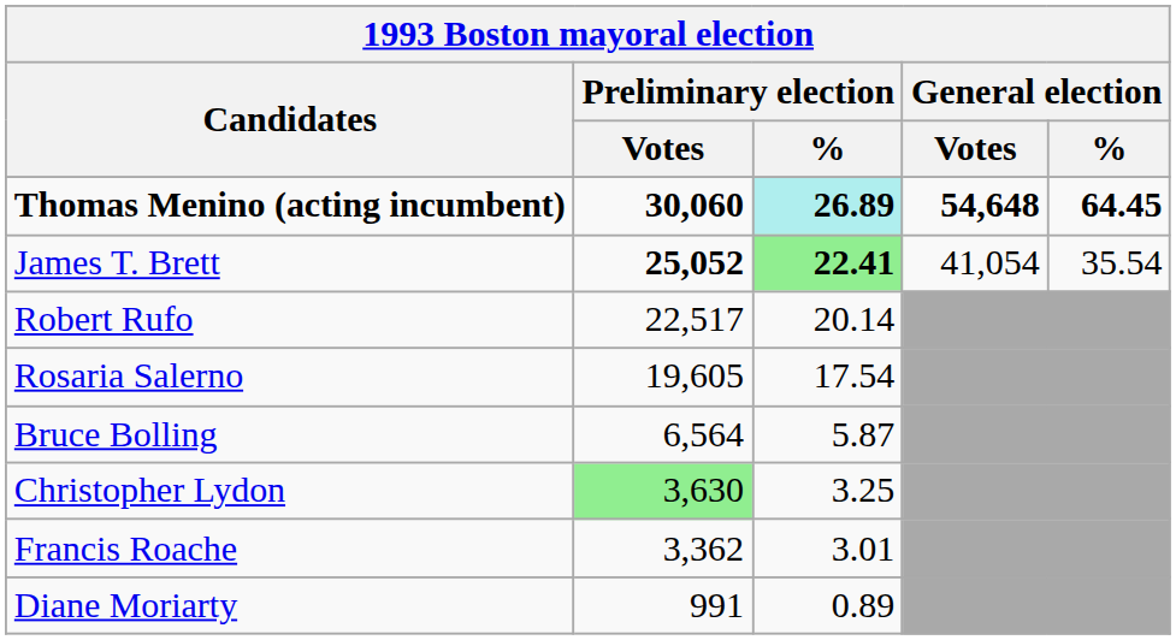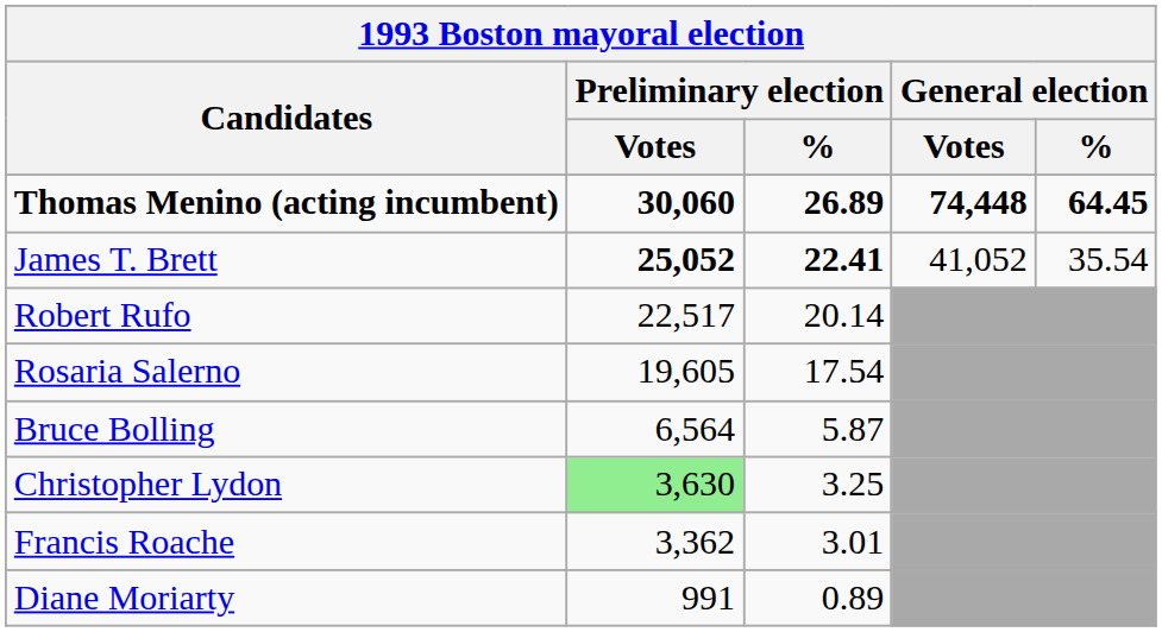Thomas Menino (acting incumbent) | Preliminary election / %: paleturquoise background -> no background
Thomas Menino (acting incumbent) | General election / Votes: 54,648 -> 74,448
James T. Brett | Preliminary election / %: lightgreen background -> no background
James T. Brett | General election / Votes: 41,054 -> 41,052
